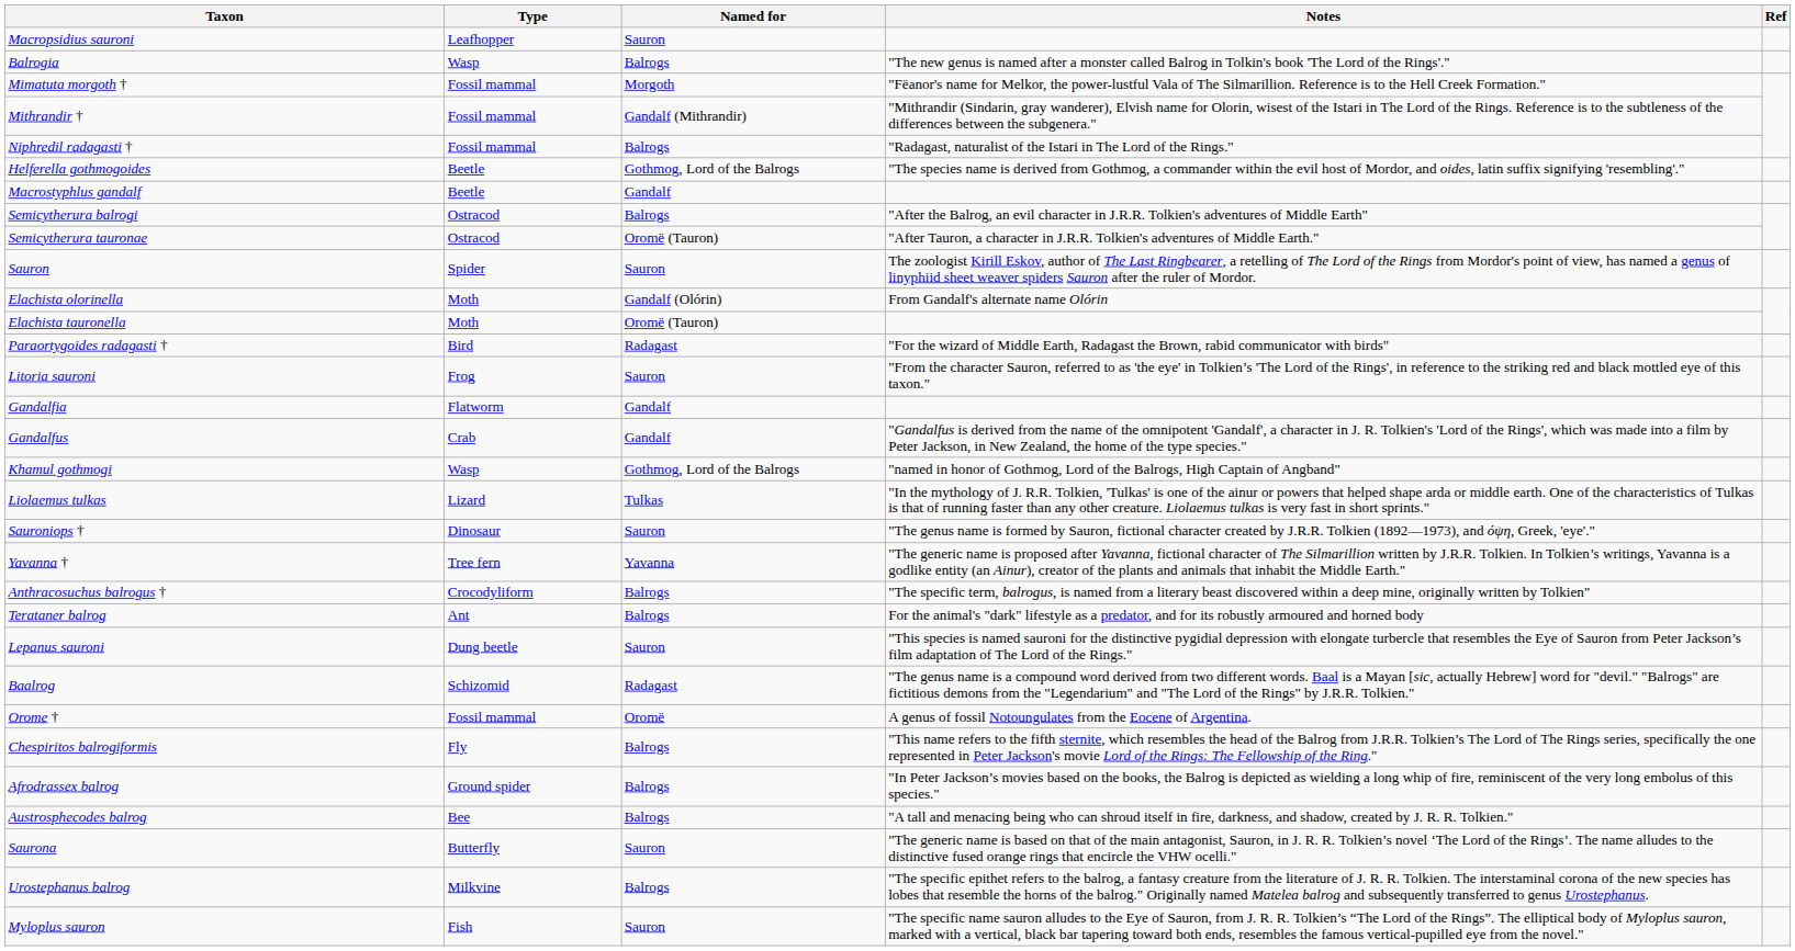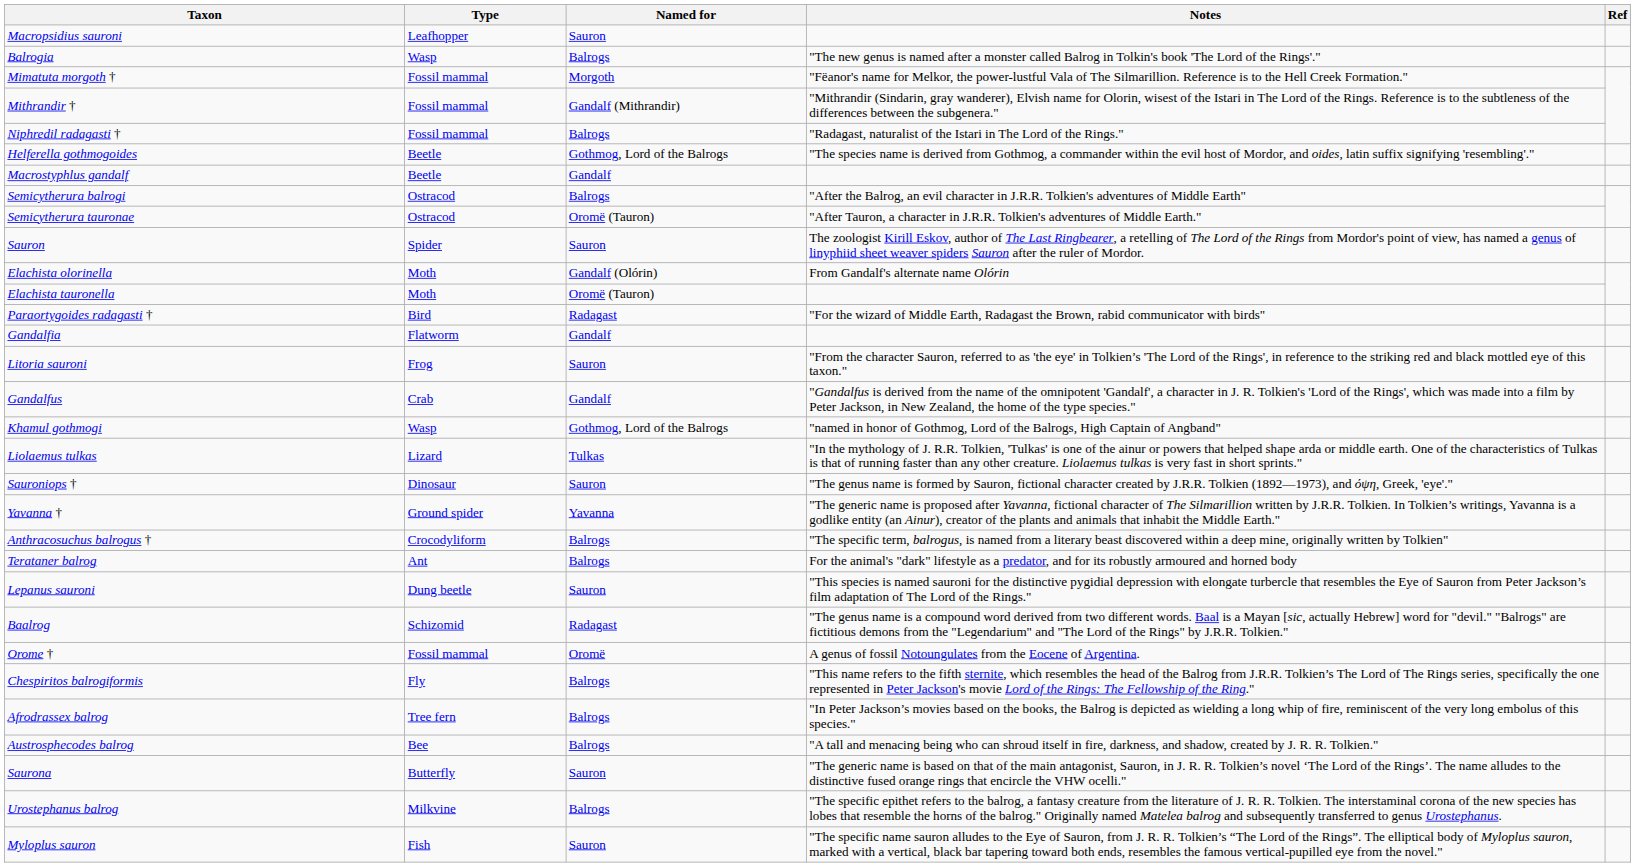rows swapped: Gandalfia <-> Litoria sauroni
Yavanna † | Type: Tree fern -> Ground spider
Afrodrassex balrog | Type: Ground spider -> Tree fern
